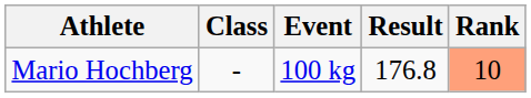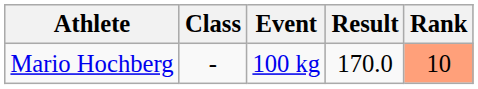Mario Hochberg | Result: 176.8 -> 170.0
